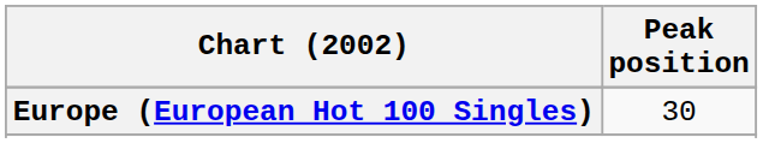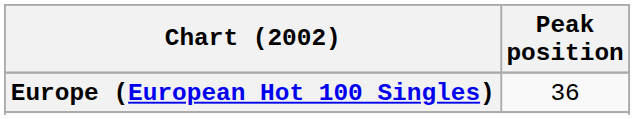Europe (European Hot 100 Singles) | Peak position: 30 -> 36
